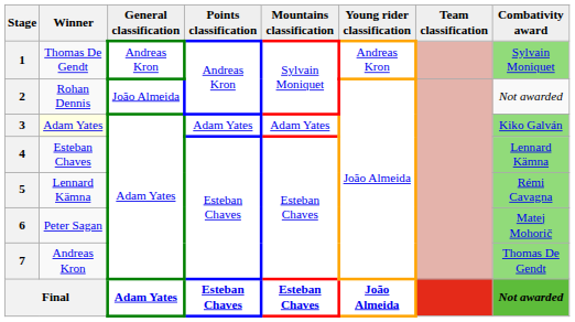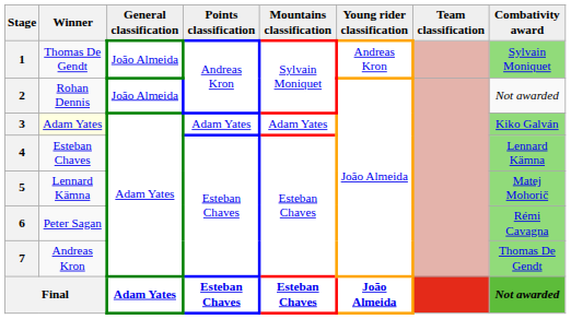1 | General classification: Andreas Kron -> João Almeida
5 | Combativity award: Rémi Cavagna -> Matej Mohorič
6 | Combativity award: Matej Mohorič -> Rémi Cavagna
